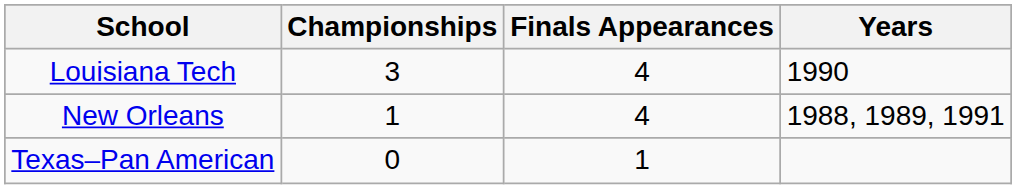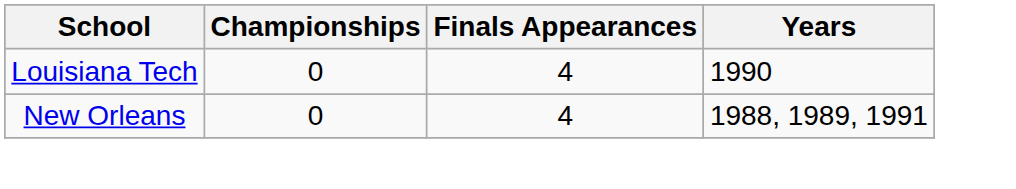Louisiana Tech | Championships: 3 -> 0
New Orleans | Championships: 1 -> 0
- row: Texas–Pan American | 0 | 1
